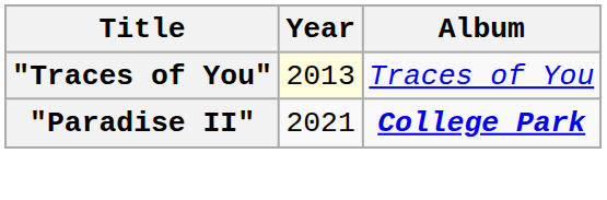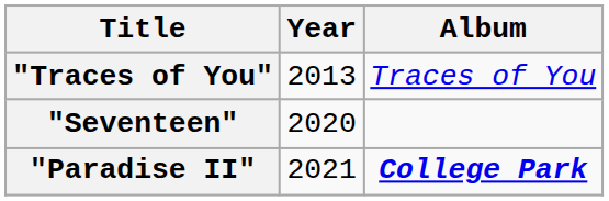"Traces of You" | Year: lightyellow background -> no background
+ row: "Seventeen" | 2020
